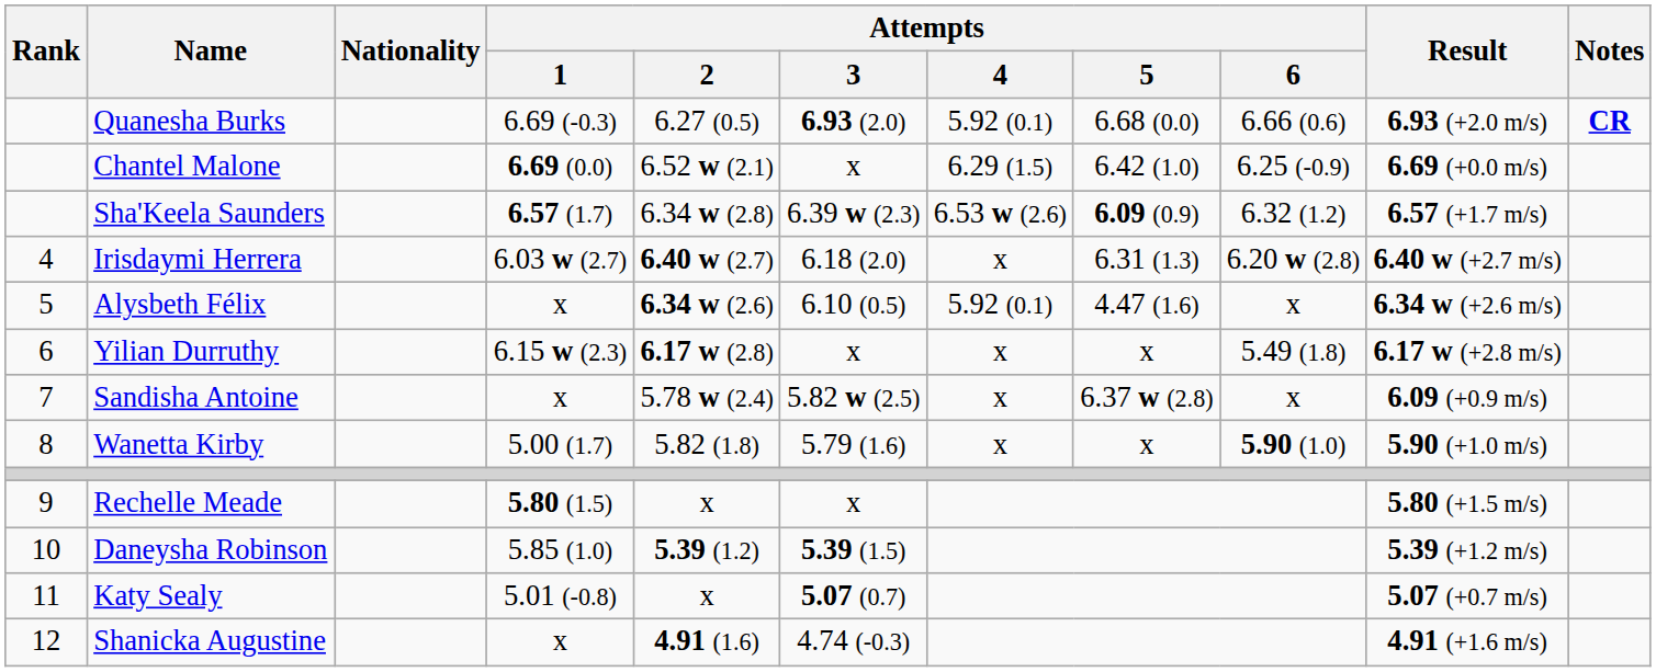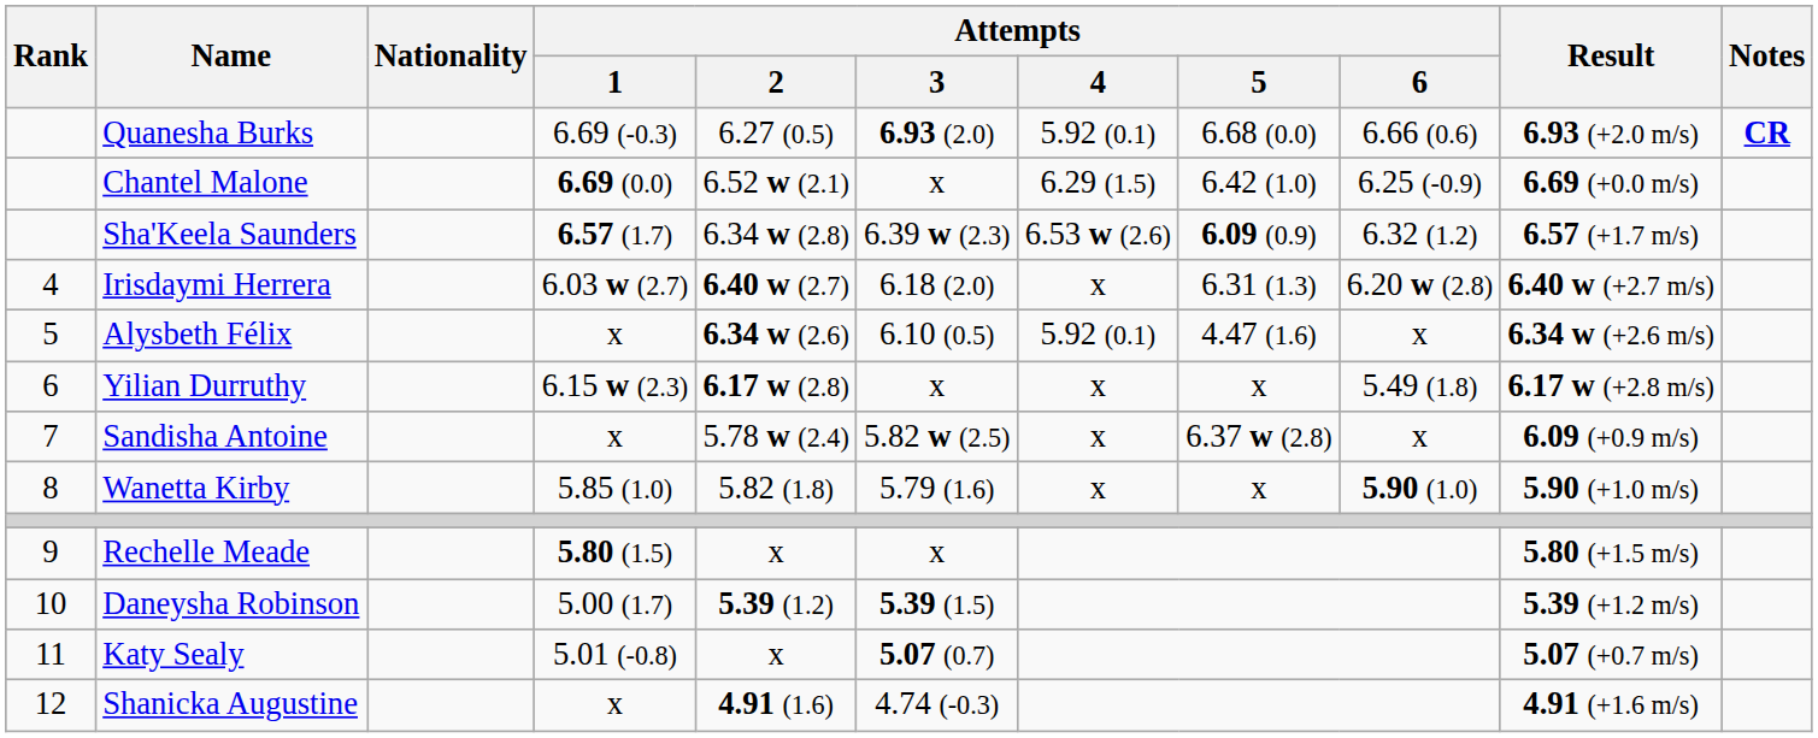Wanetta Kirby | Attempts / 1: 5.00 (1.7) -> 5.85 (1.0)
Daneysha Robinson | Attempts / 1: 5.85 (1.0) -> 5.00 (1.7)
